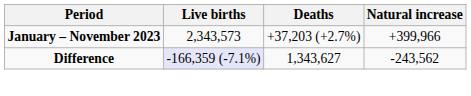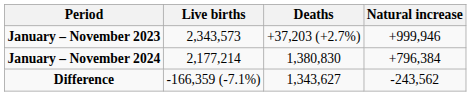January – November 2023 | Natural increase: +399,966 -> +999,946
+ row: January – November 2024 | 2,177,214 | 1,380,830 | +796,384
Difference | Live births: lavender background -> no background
